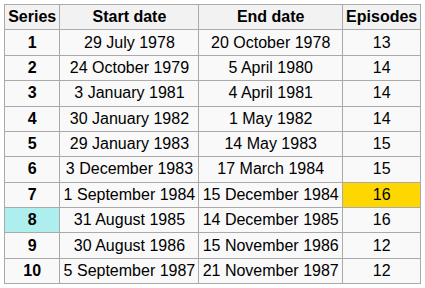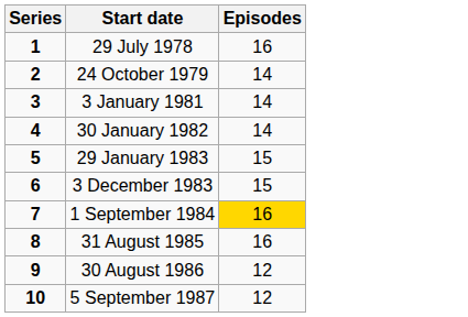- column: End date | 20 October 1978 | 5 April 1980 | 4 April 1981 | 1 May 1982 | 14 May 1983 | 17 March 1984 | 15 December 1984 | 14 December 1985 | 15 November 1986 | 21 November 1987
29 July 1978 | Episodes: 13 -> 16
31 August 1985 | Series: paleturquoise background -> no background
